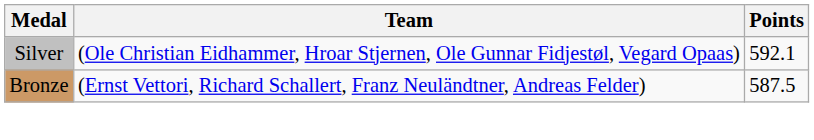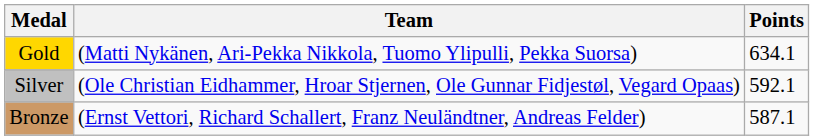+ row: Gold | (Matti Nykänen, Ari-Pekka Nikkola, Tuomo Ylipulli, Pekka Suorsa) | 634.1
Bronze | Points: 587.5 -> 587.1
